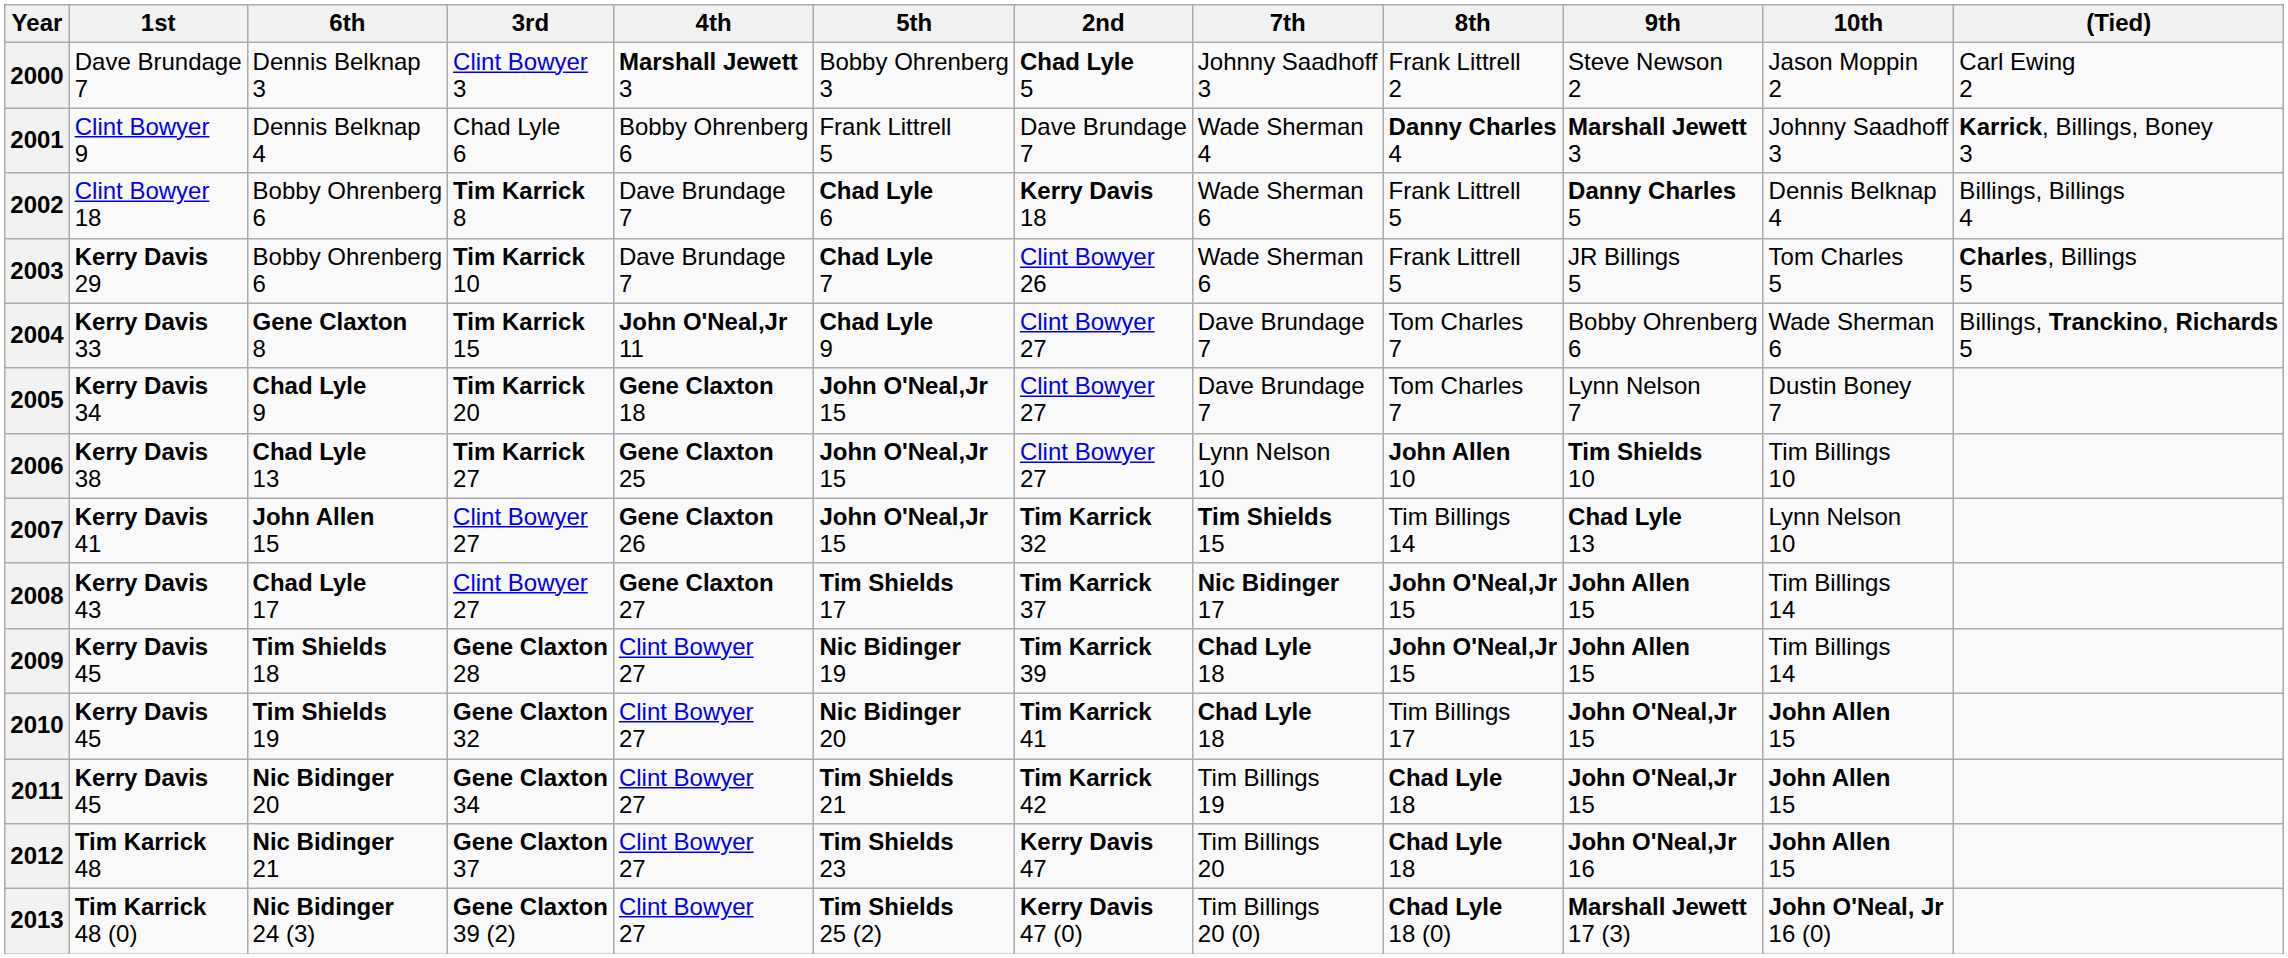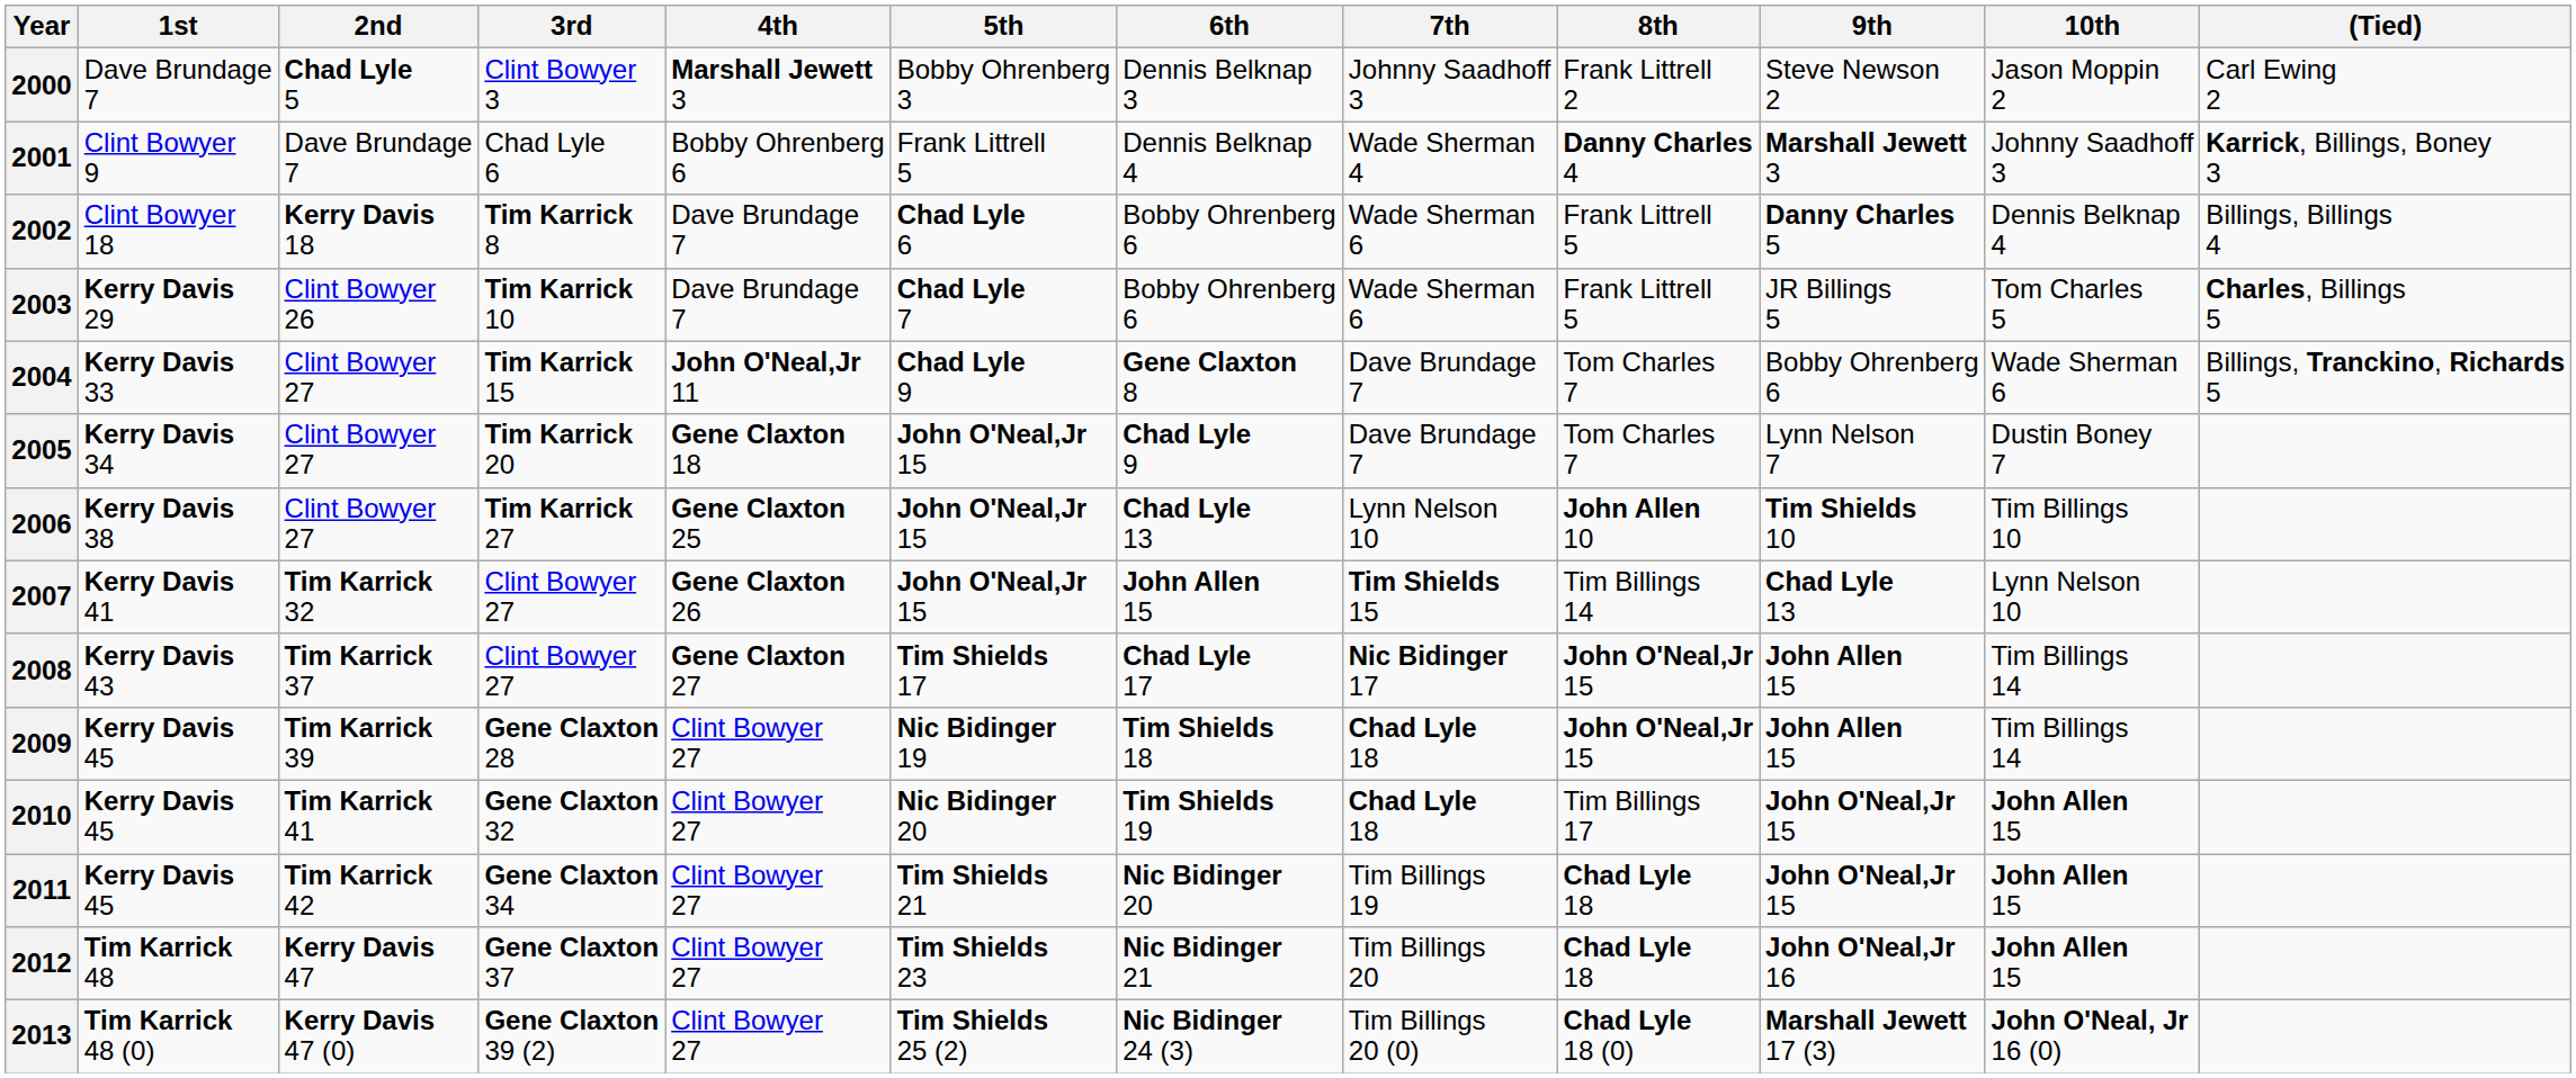columns swapped: 2nd <-> 6th
